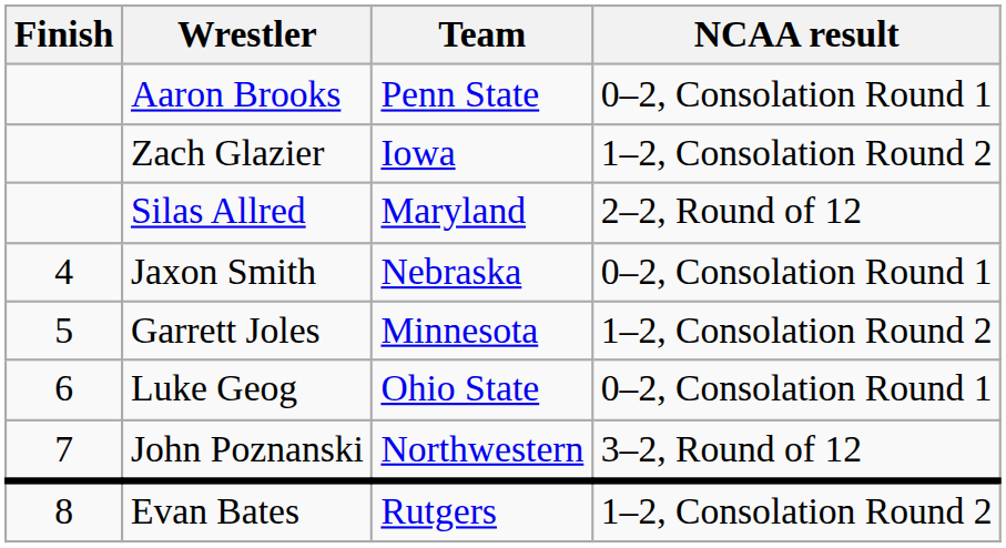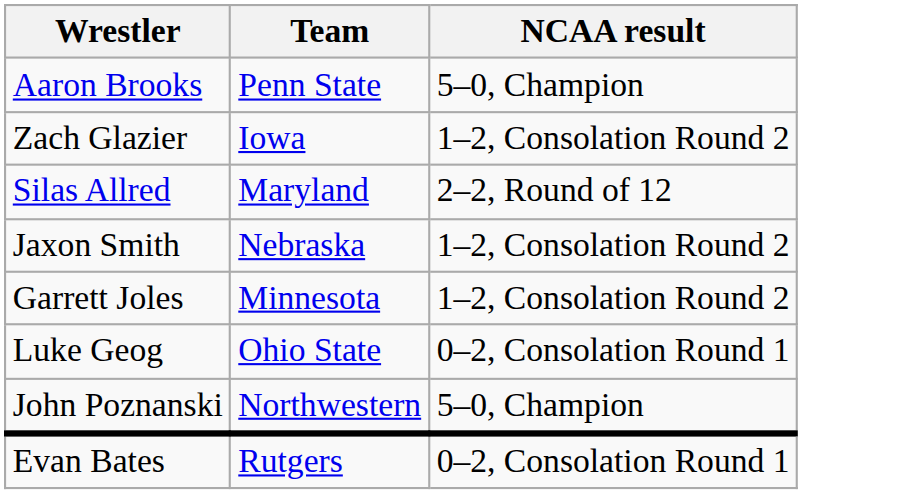- column: Finish | 4 | 5 | 6 | 7 | 8
Aaron Brooks | NCAA result: 0–2, Consolation Round 1 -> 5–0, Champion
Jaxon Smith | NCAA result: 0–2, Consolation Round 1 -> 1–2, Consolation Round 2
John Poznanski | NCAA result: 3–2, Round of 12 -> 5–0, Champion
Evan Bates | NCAA result: 1–2, Consolation Round 2 -> 0–2, Consolation Round 1
